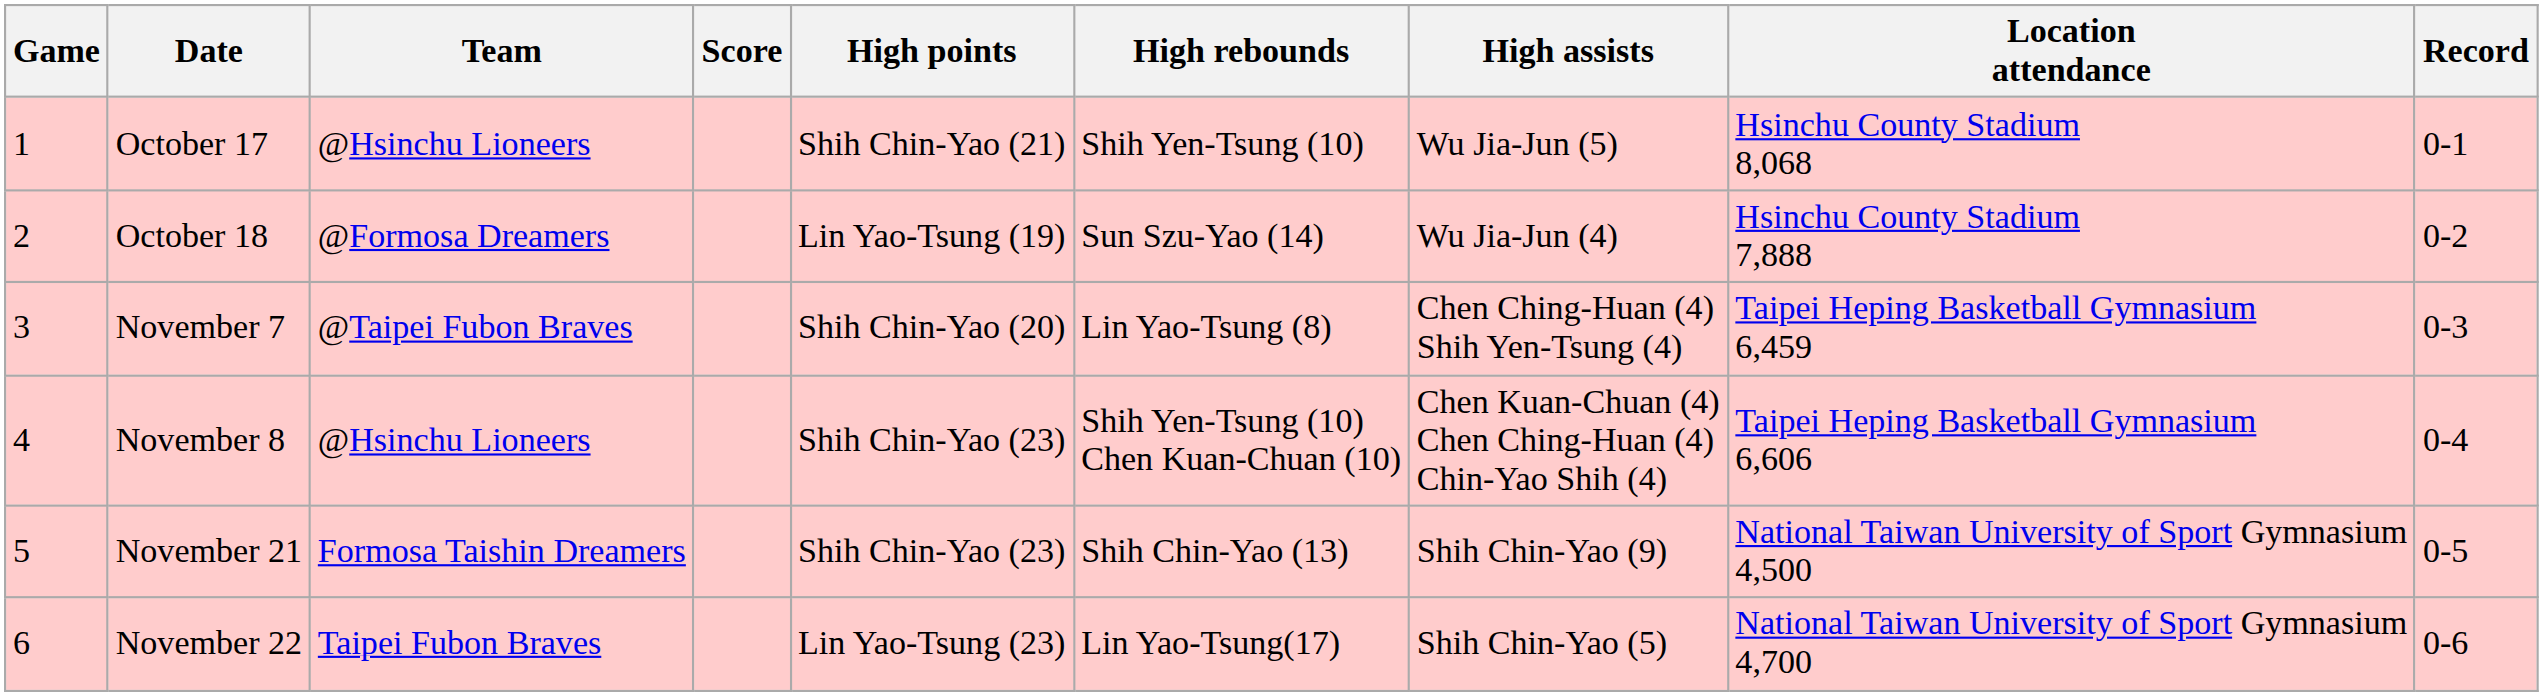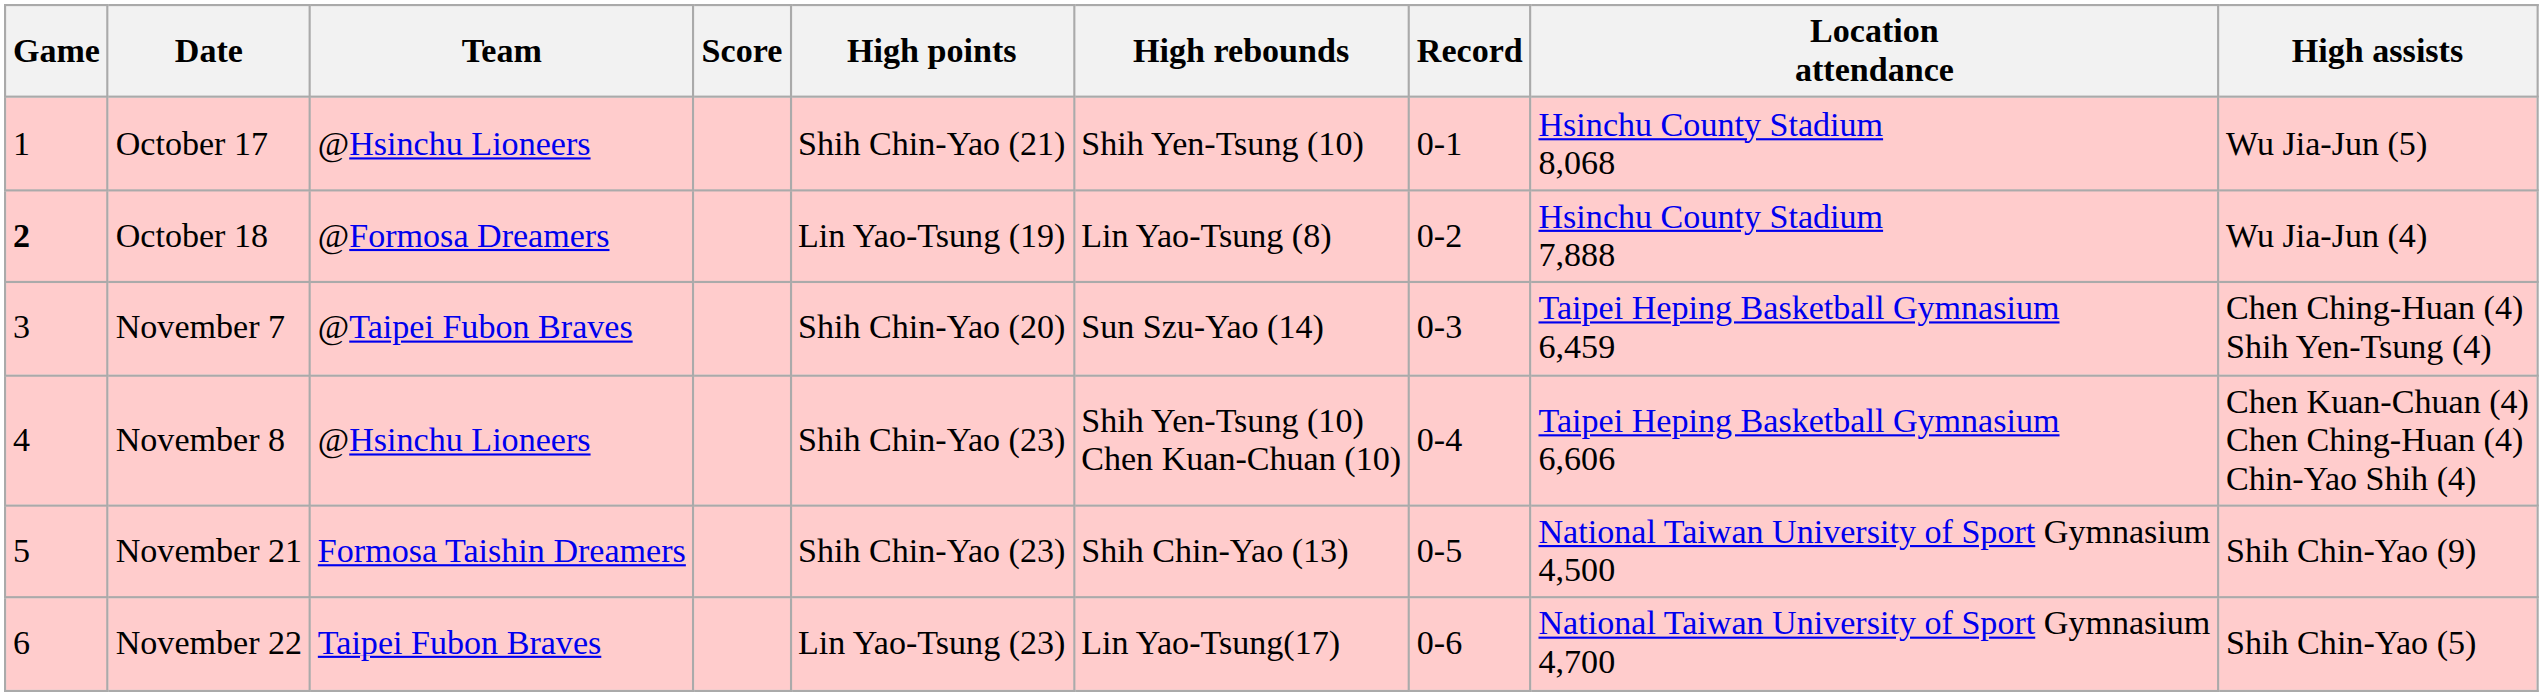columns swapped: High assists <-> Record
October 18 | Game: normal -> bold
October 18 | High rebounds: Sun Szu-Yao (14) -> Lin Yao-Tsung (8)
November 7 | High rebounds: Lin Yao-Tsung (8) -> Sun Szu-Yao (14)
